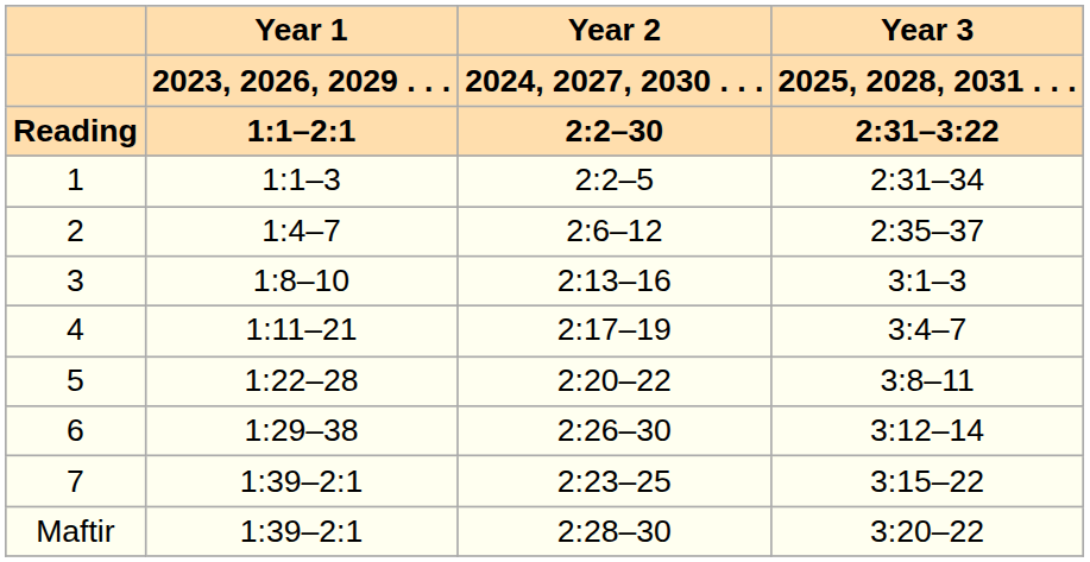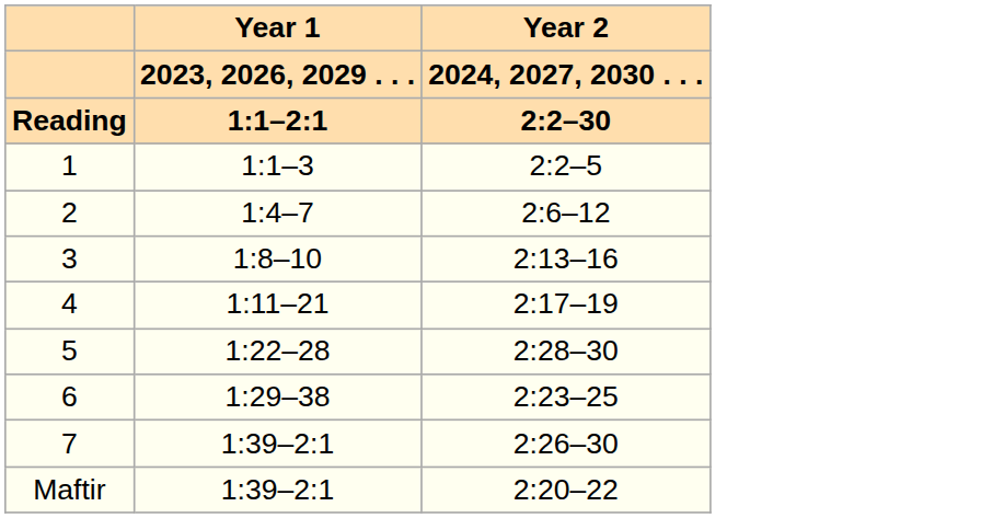- column: Year 3 | 2025, 2028, 2031 . . . | 2:31–3:22 | 2:31–34 | 2:35–37 | 3:1–3 | 3:4–7 | 3:8–11 | 3:12–14 | 3:15–22 | 3:20–22
5 | Year 2 / 2024, 2027, 2030 . . . / 2:2–30: 2:20–22 -> 2:28–30
6 | Year 2 / 2024, 2027, 2030 . . . / 2:2–30: 2:26–30 -> 2:23–25
7 | Year 2 / 2024, 2027, 2030 . . . / 2:2–30: 2:23–25 -> 2:26–30
Maftir | Year 2 / 2024, 2027, 2030 . . . / 2:2–30: 2:28–30 -> 2:20–22
